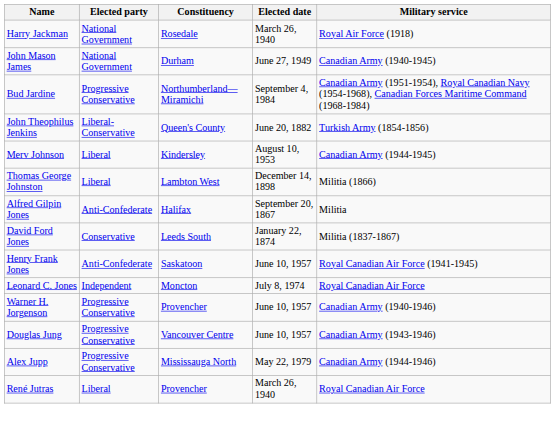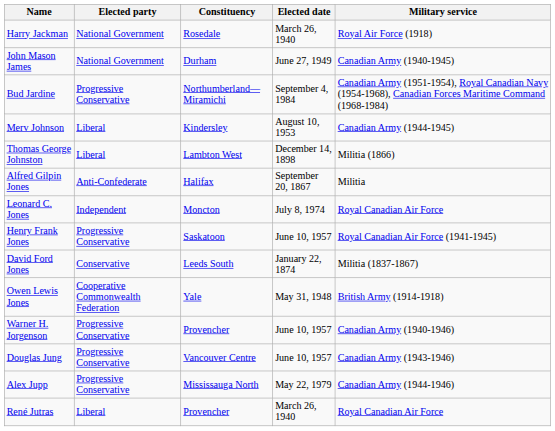- row: John Theophilus Jenkins | Liberal-Conservative | Queen's County | June 20, 1882 | Turkish Army (1854-1856)
rows swapped: David Ford Jones <-> Leonard C. Jones
Henry Frank Jones | Elected party: Anti-Confederate -> Progressive Conservative
+ row: Owen Lewis Jones | Cooperative Commonwealth Federation | Yale | May 31, 1948 | British Army (1914-1918)
